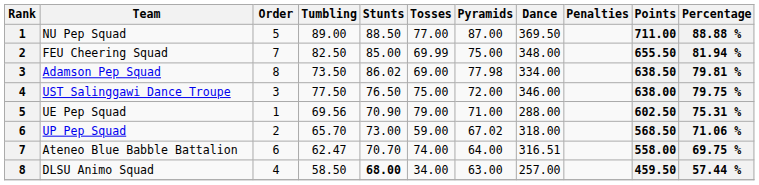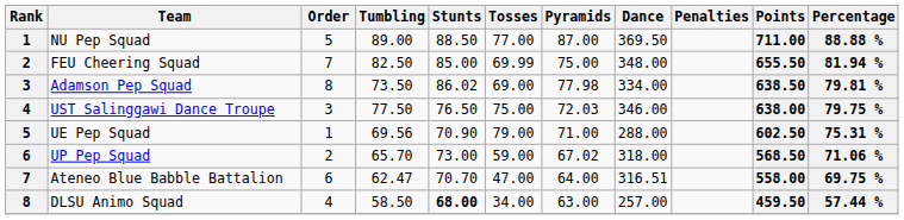UST Salinggawi Dance Troupe | Pyramids: 72.00 -> 72.03
Ateneo Blue Babble Battalion | Tosses: 74.00 -> 47.00
